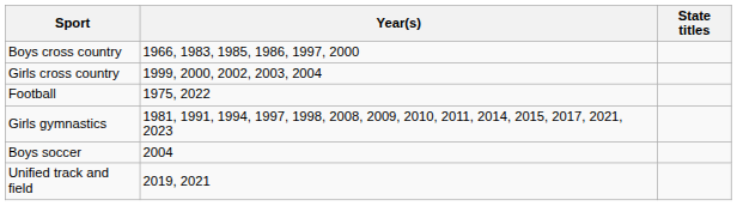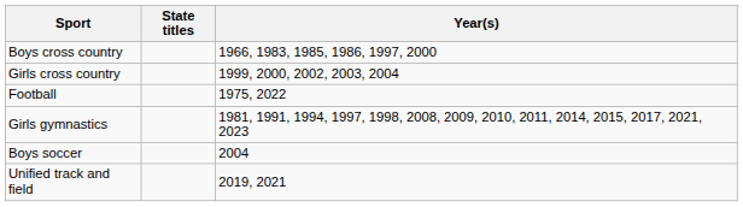columns swapped: State titles <-> Year(s)
